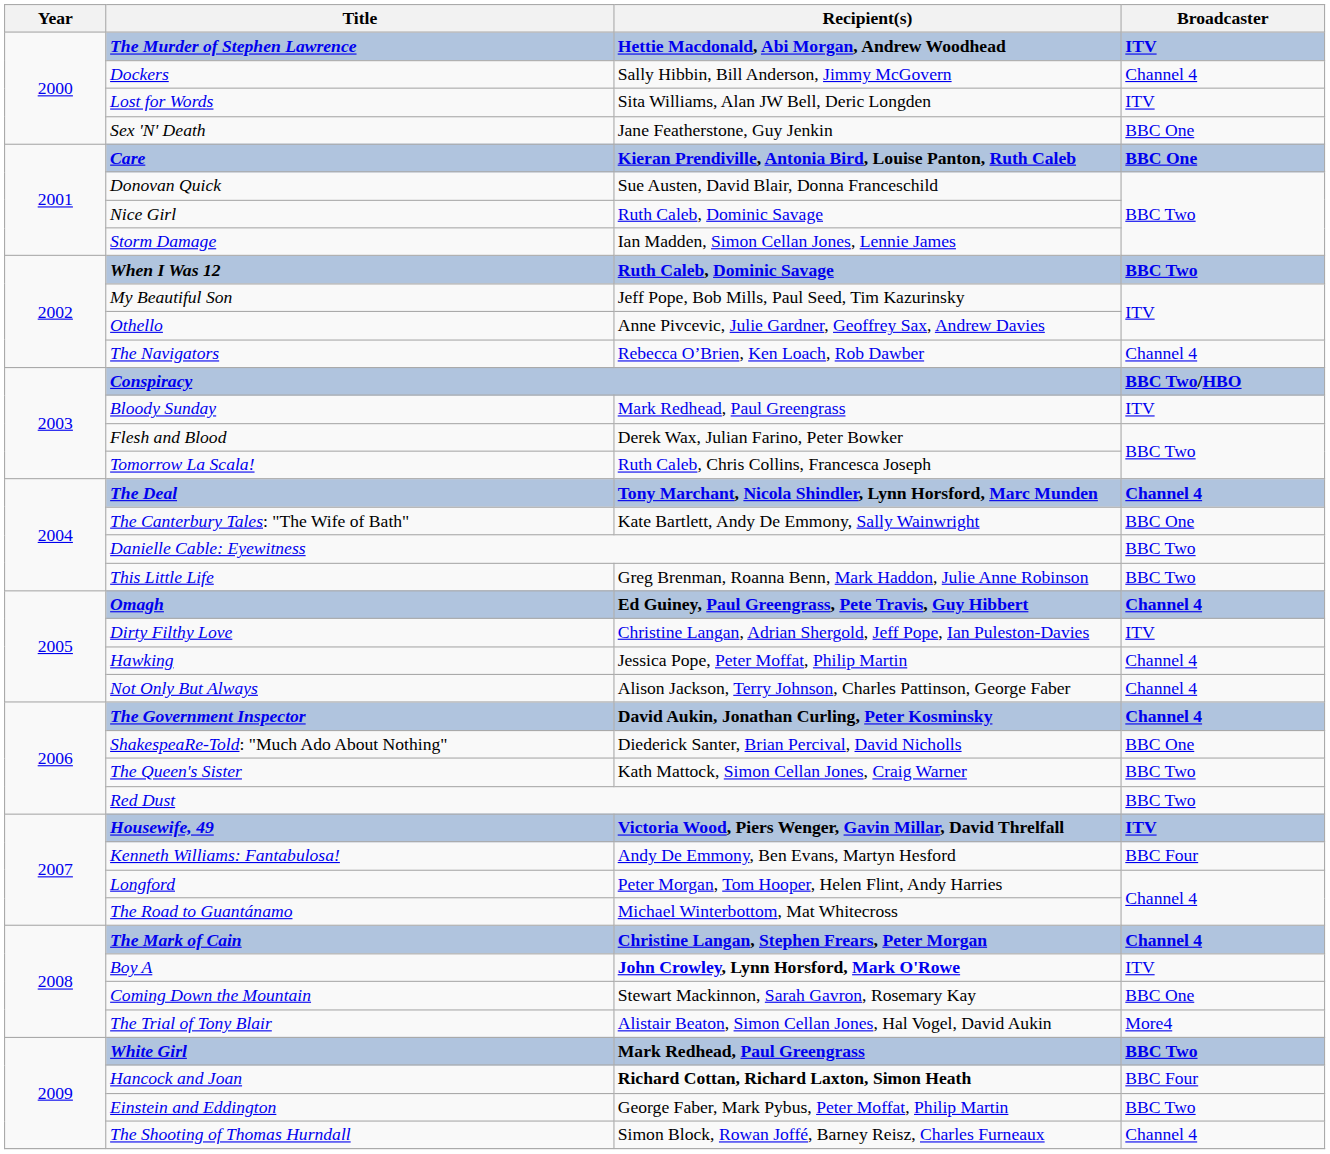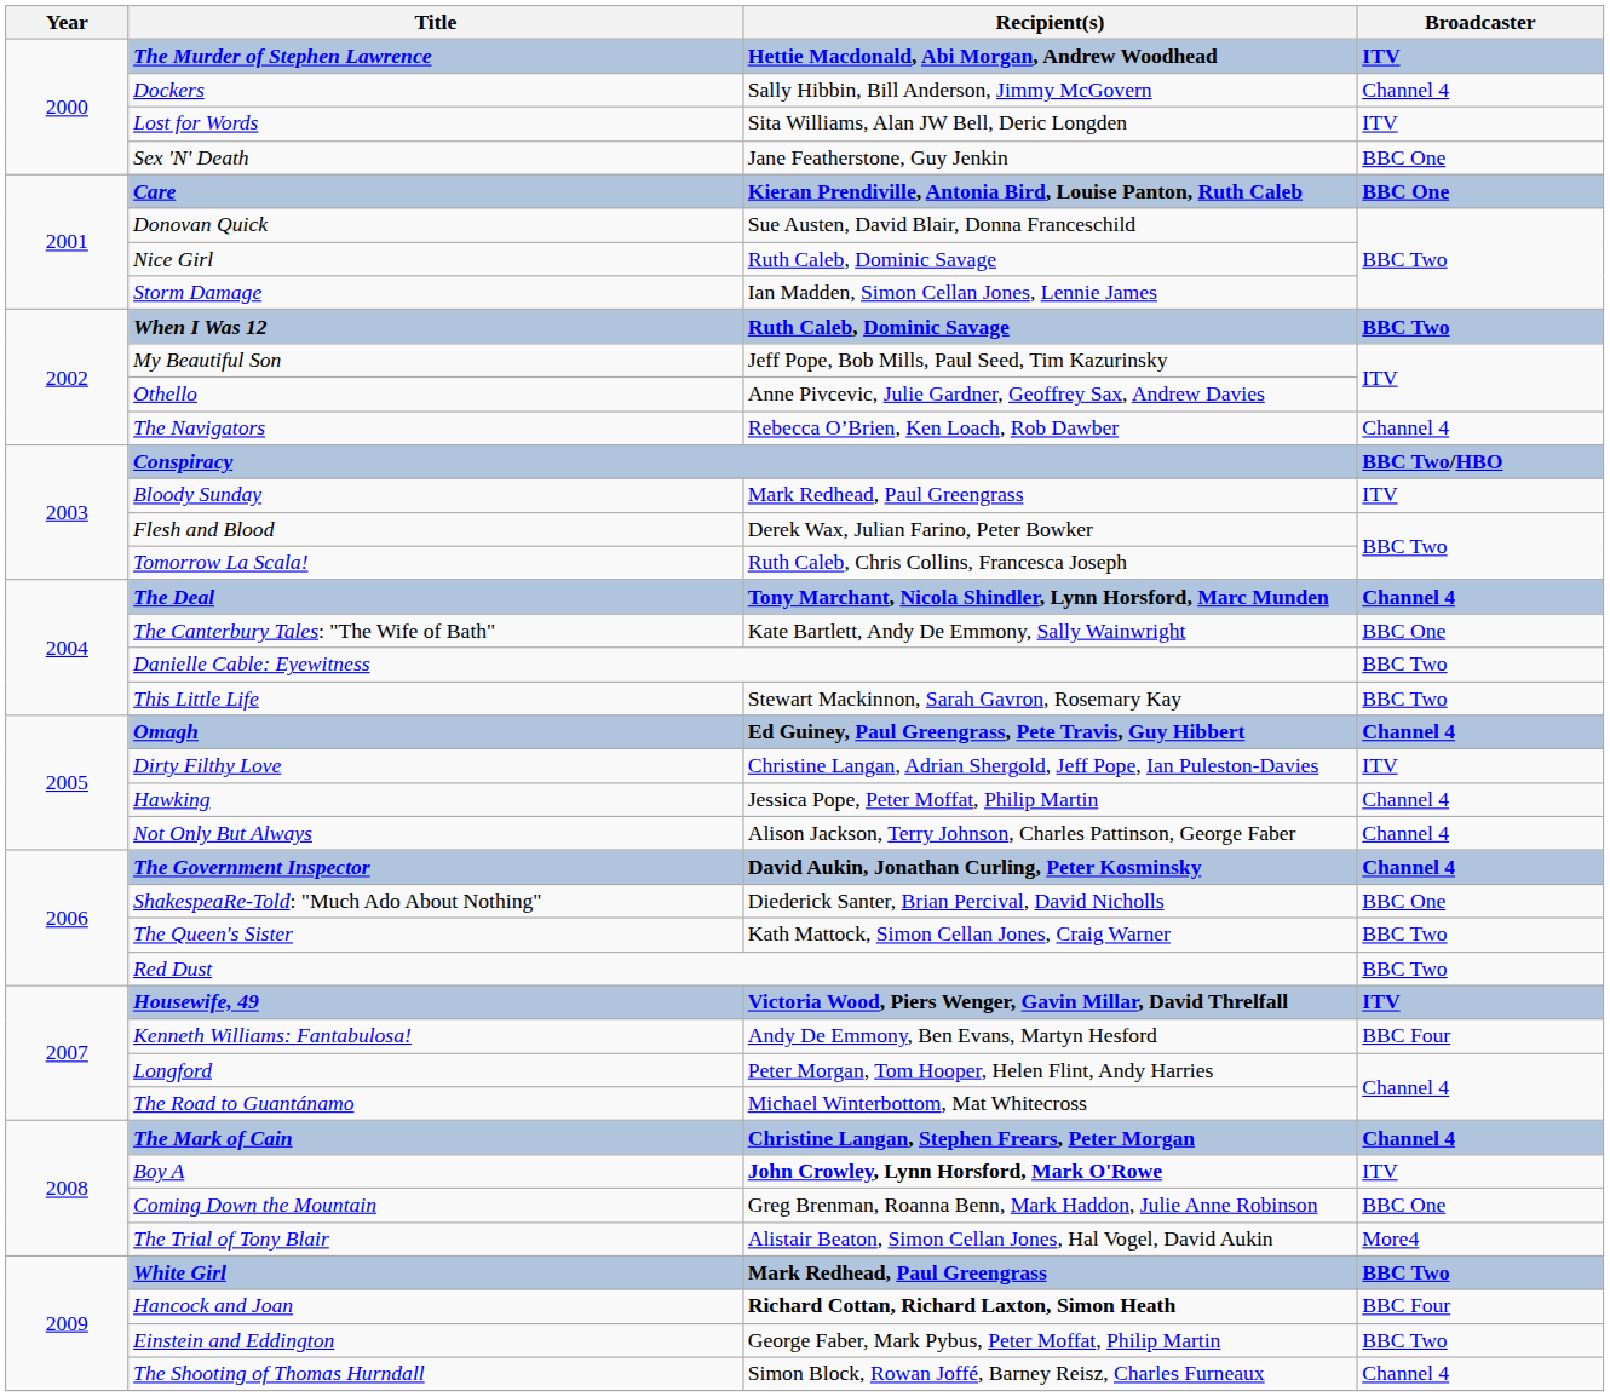This Little Life | Recipient(s): Greg Brenman, Roanna Benn, Mark Haddon, Julie Anne Robinson -> Stewart Mackinnon, Sarah Gavron, Rosemary Kay
Coming Down the Mountain | Recipient(s): Stewart Mackinnon, Sarah Gavron, Rosemary Kay -> Greg Brenman, Roanna Benn, Mark Haddon, Julie Anne Robinson
